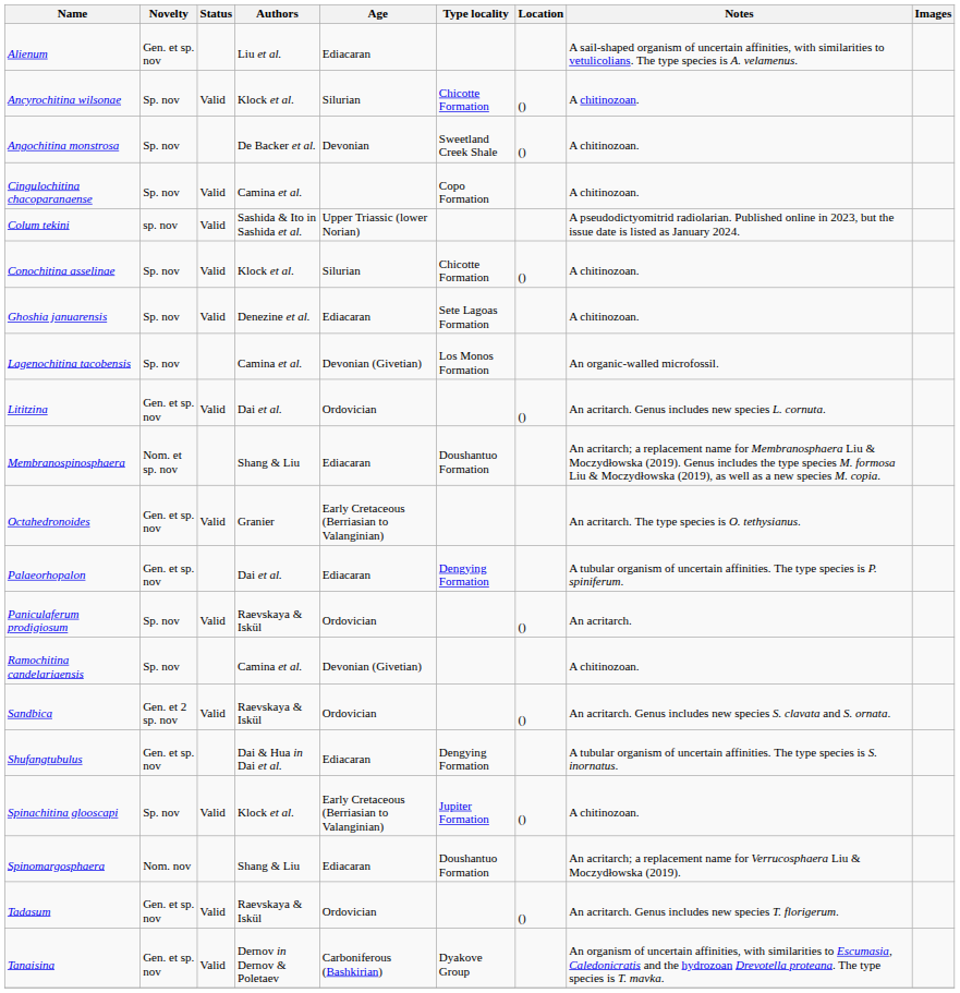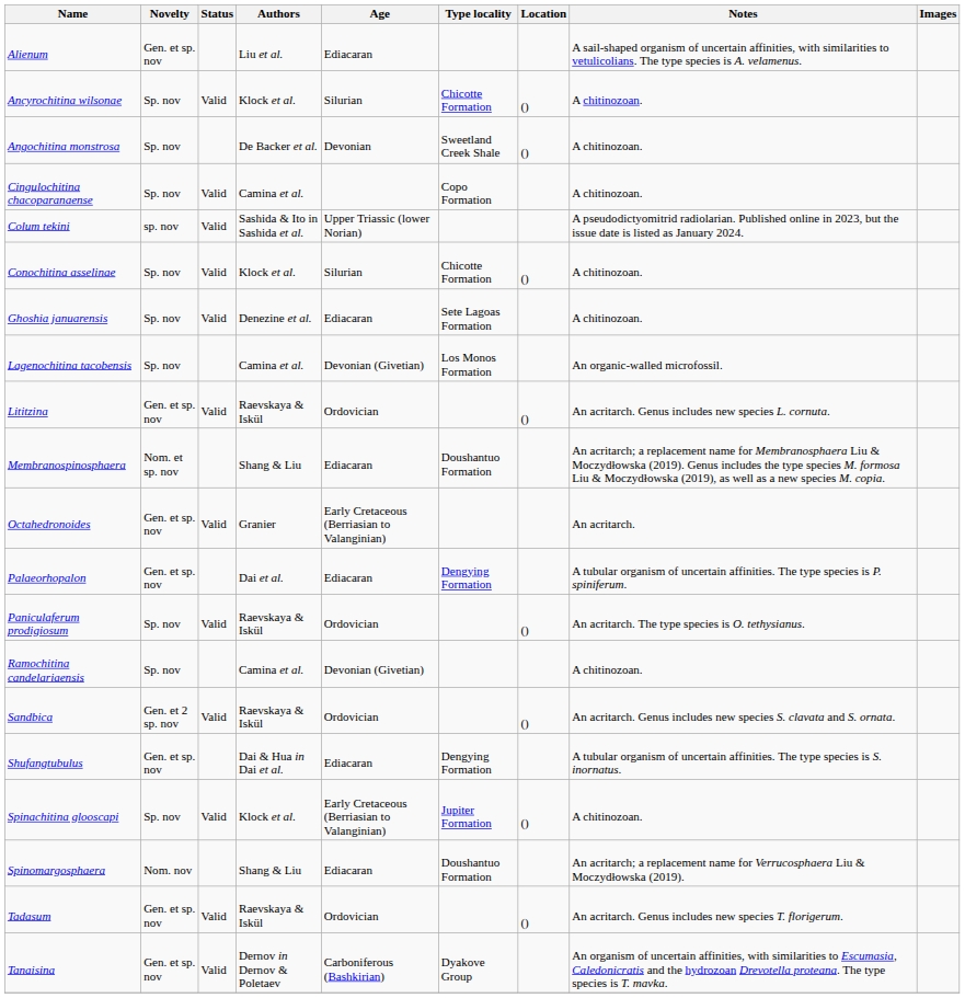Lititzina | Authors: Dai et al. -> Raevskaya & Iskül
Octahedronoides | Notes: An acritarch. The type species is O. tethysianus. -> An acritarch.
Paniculaferum prodigiosum | Notes: An acritarch. -> An acritarch. The type species is O. tethysianus.
